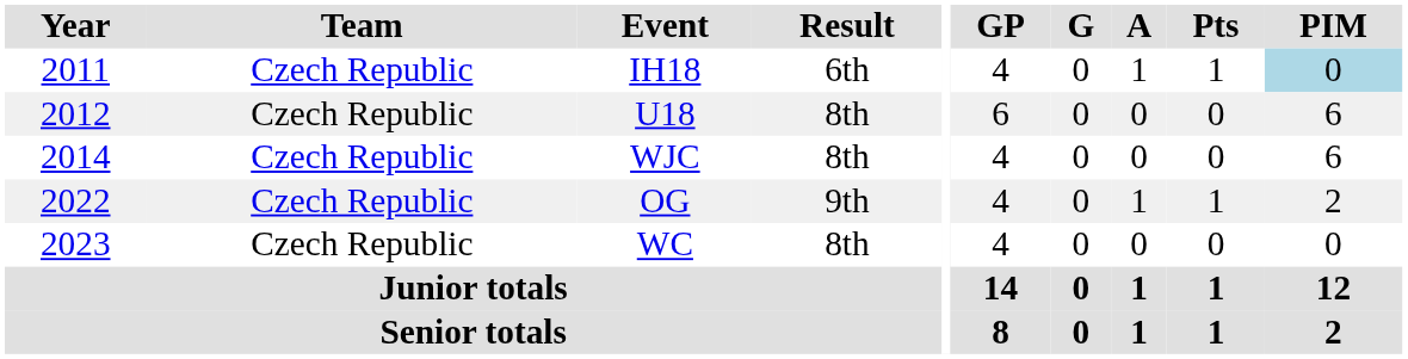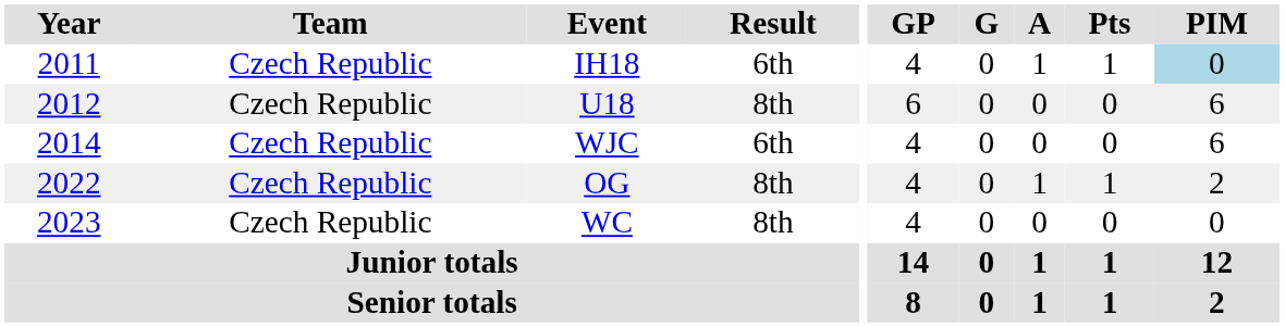WJC | Result: 8th -> 6th
OG | Result: 9th -> 8th
